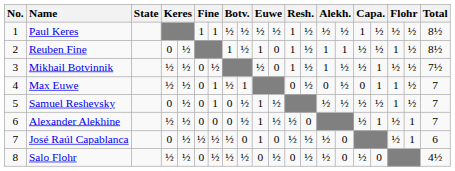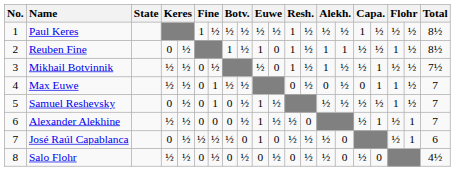Paul Keres | column 7: 1 -> ½
Max Euwe | column 9: 1 -> ½
Salo Flohr | column 8: ½ -> 0
